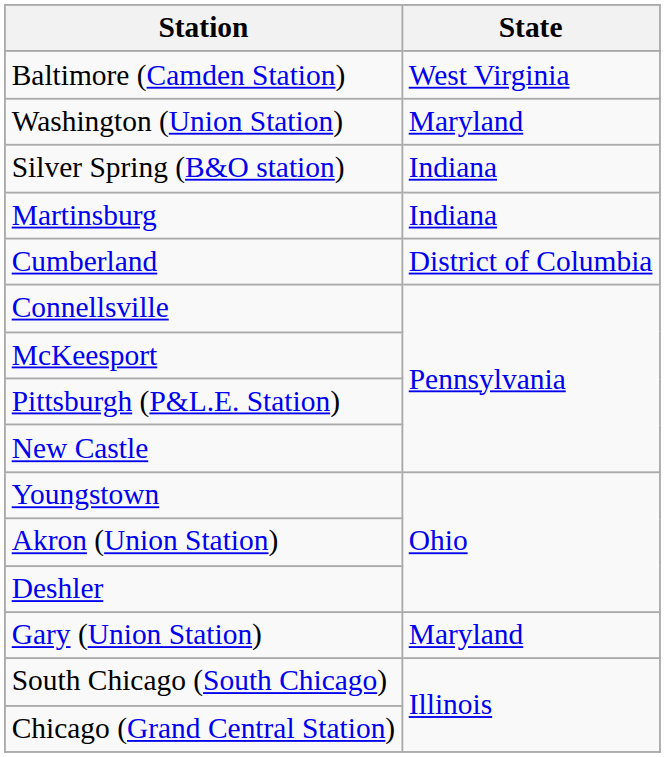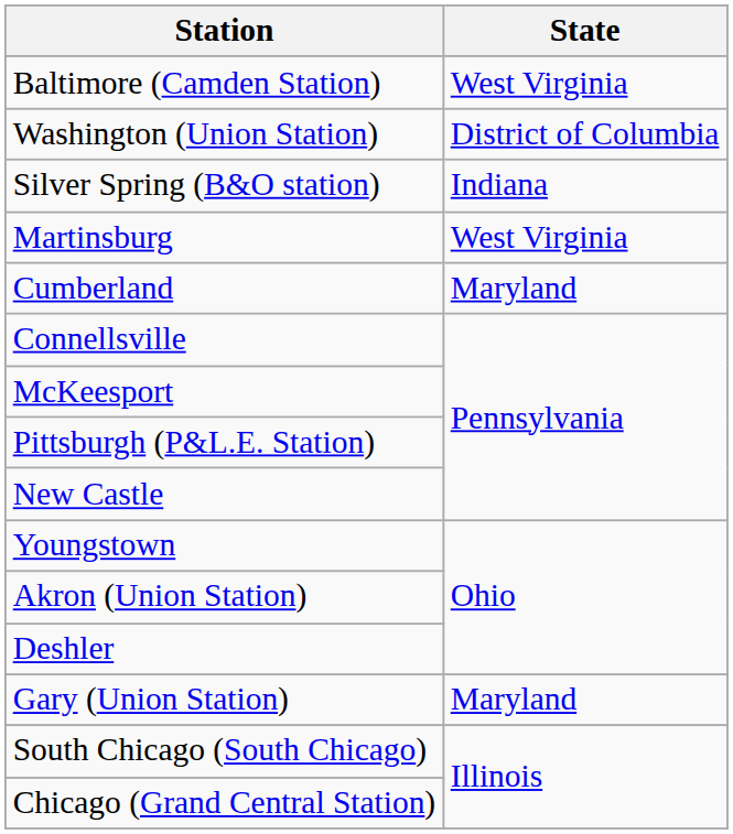Washington (Union Station) | State: Maryland -> District of Columbia
Martinsburg | State: Indiana -> West Virginia
Cumberland | State: District of Columbia -> Maryland
